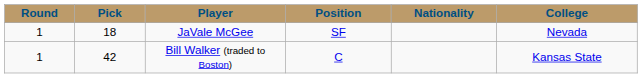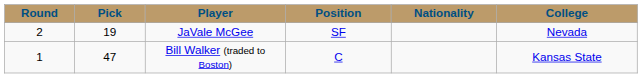JaVale McGee | Round: 1 -> 2
JaVale McGee | Pick: 18 -> 19
Bill Walker (traded to Boston) | Pick: 42 -> 47
